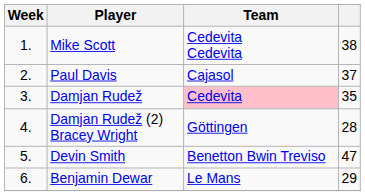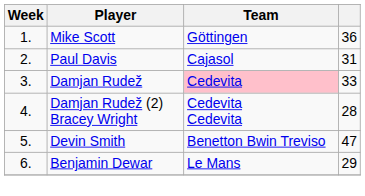Mike Scott | Team: Cedevita Cedevita -> Göttingen
Mike Scott | column 4: 38 -> 36
Paul Davis | column 4: 37 -> 31
Damjan Rudež | column 4: 35 -> 33
Damjan Rudež (2) Bracey Wright | Team: Göttingen -> Cedevita Cedevita
